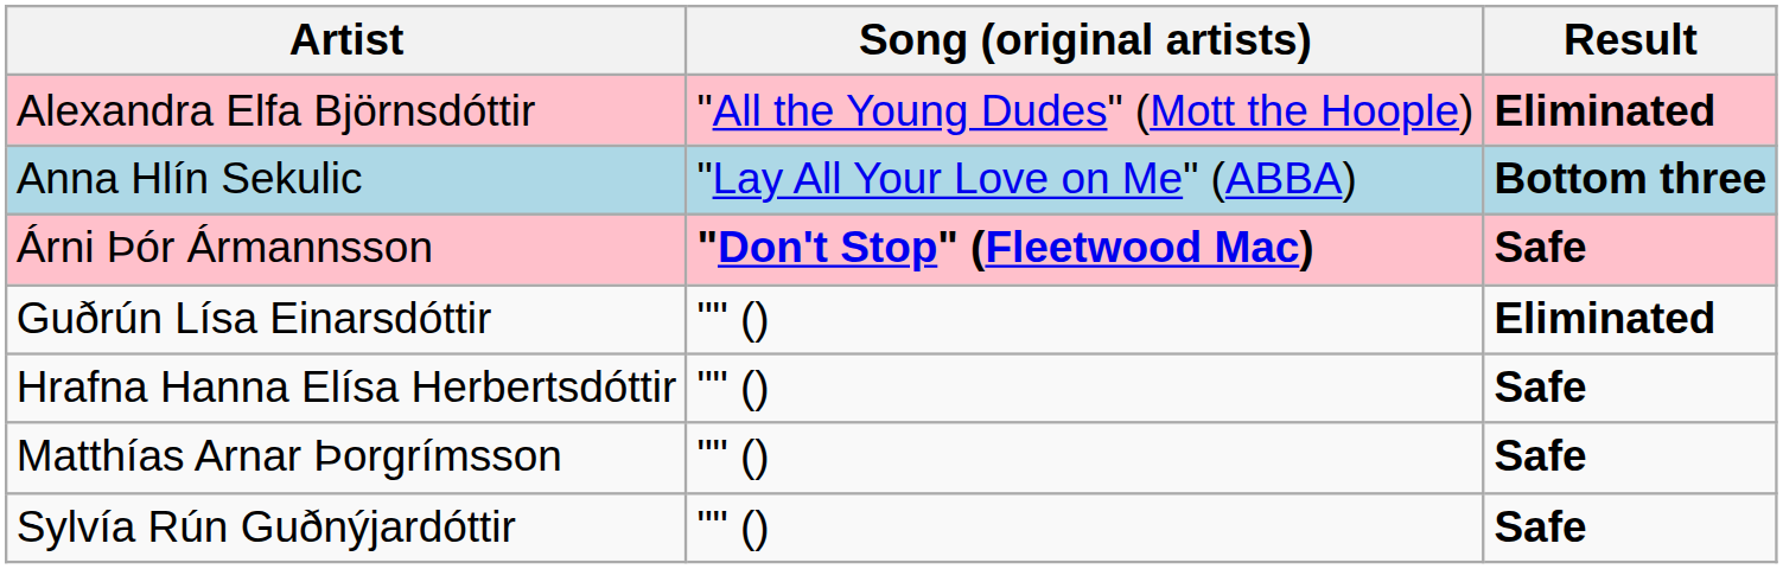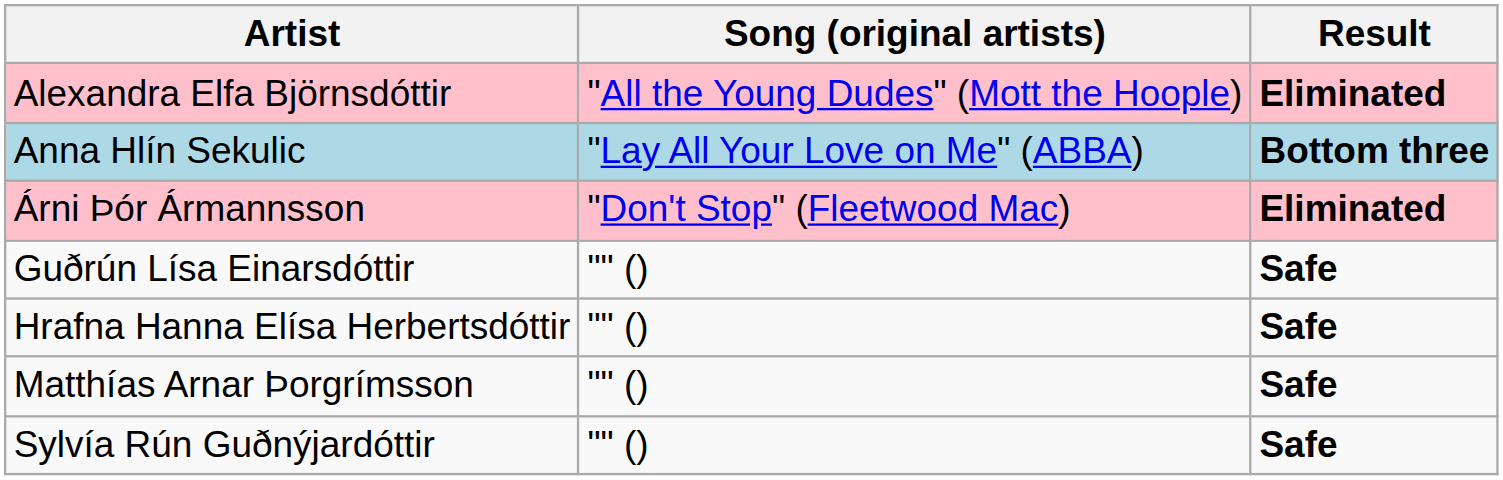Árni Þór Ármannsson | Song (original artists): bold -> normal
Árni Þór Ármannsson | Result: Safe -> Eliminated
Guðrún Lísa Einarsdóttir | Result: Eliminated -> Safe
